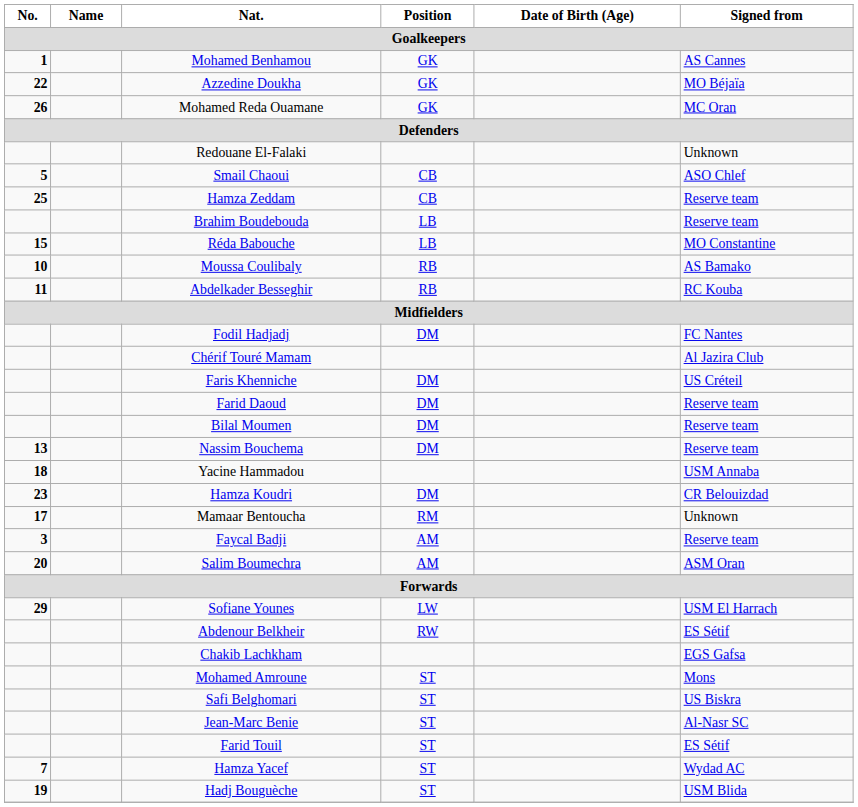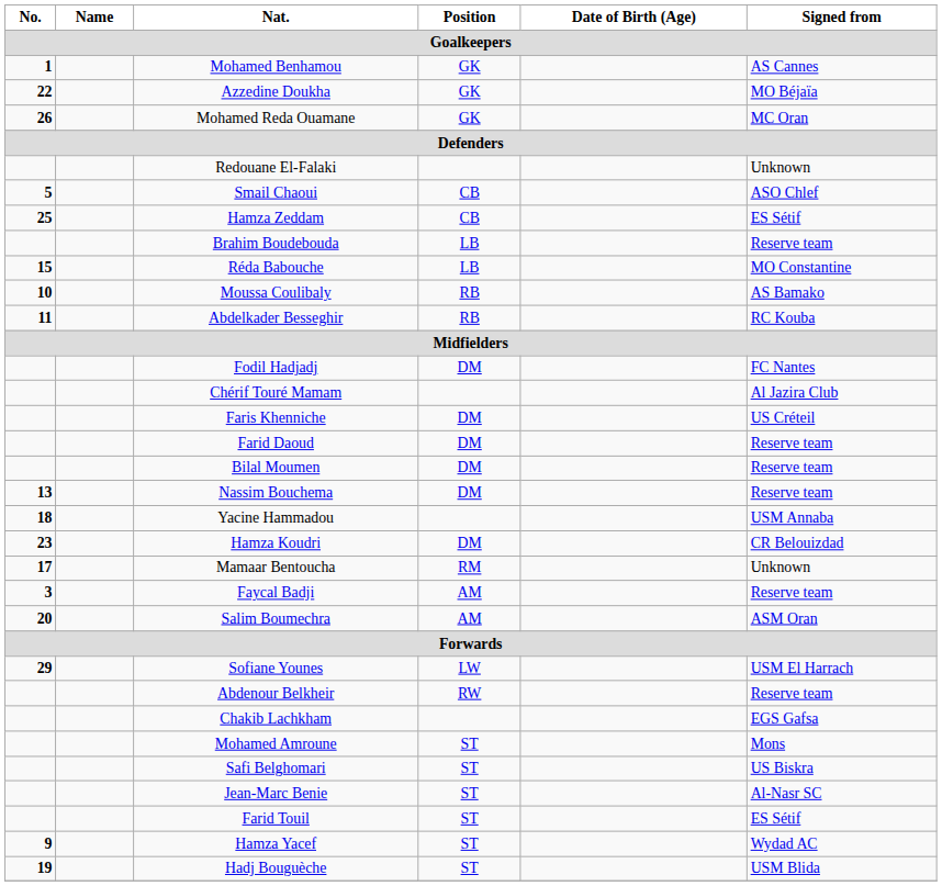Hamza Zeddam | Signed from: Reserve team -> ES Sétif
Abdenour Belkheir | Signed from: ES Sétif -> Reserve team
Hamza Yacef | No.: 7 -> 9
